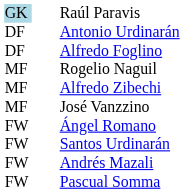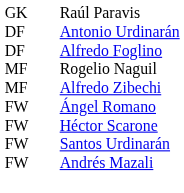Raúl Paravis | column 1: lightblue background -> no background
- row: MF | José Vanzzino
+ row: FW | Héctor Scarone
- row: FW | Pascual Somma
